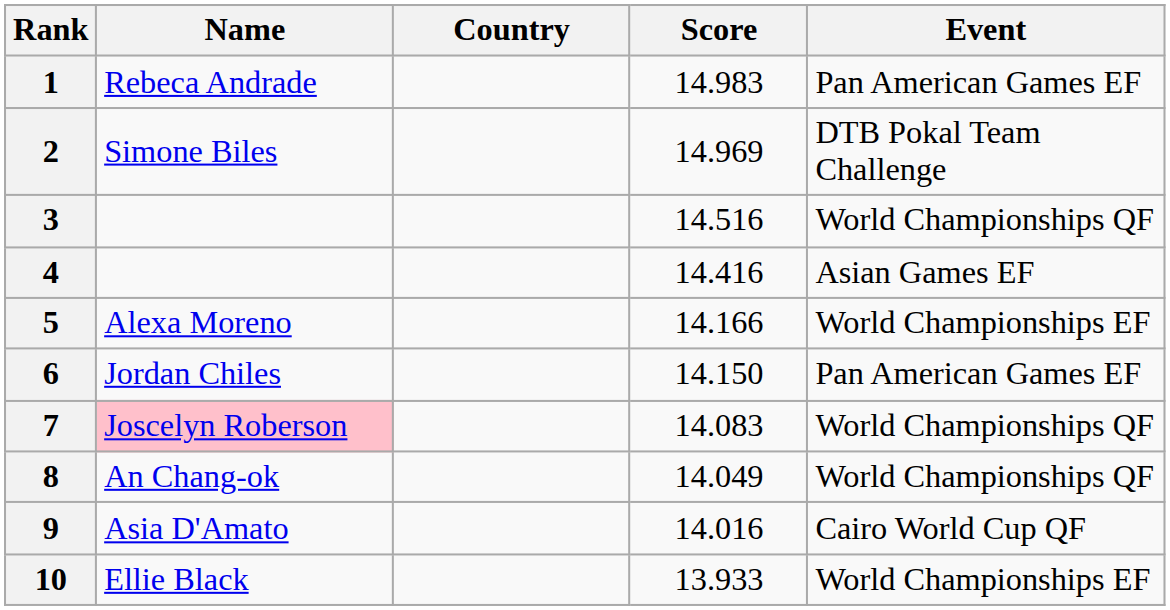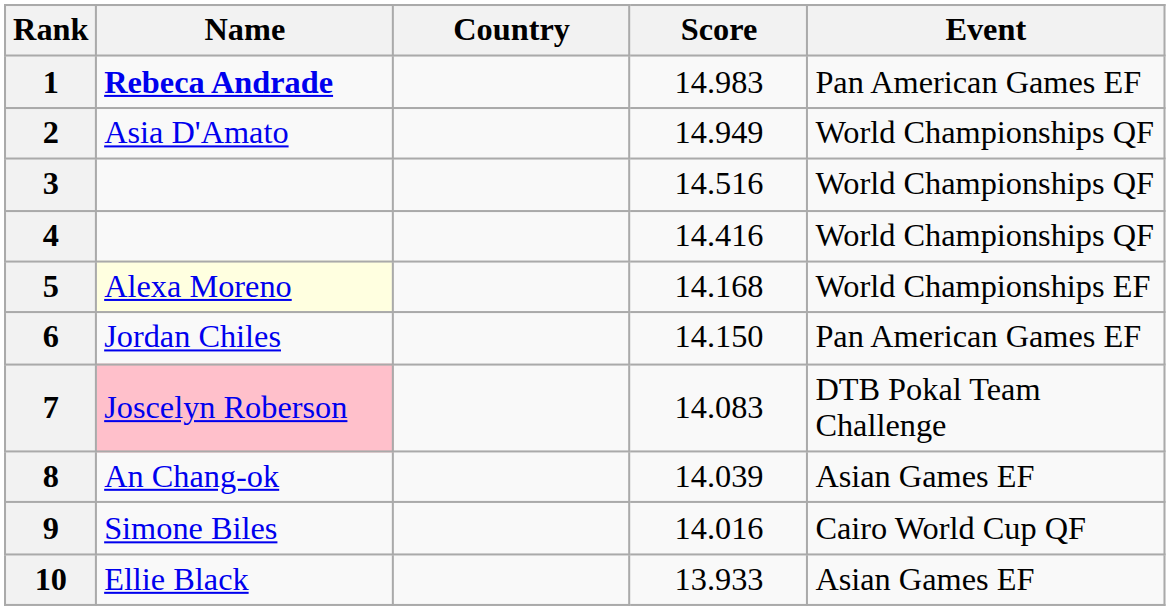1 | Name: normal -> bold
2 | Name: Simone Biles -> Asia D'Amato
2 | Score: 14.969 -> 14.949
2 | Event: DTB Pokal Team Challenge -> World Championships QF
4 | Event: Asian Games EF -> World Championships QF
5 | Name: no background -> lightyellow background
5 | Score: 14.166 -> 14.168
7 | Event: World Championships QF -> DTB Pokal Team Challenge
8 | Score: 14.049 -> 14.039
8 | Event: World Championships QF -> Asian Games EF
9 | Name: Asia D'Amato -> Simone Biles
10 | Event: World Championships EF -> Asian Games EF
